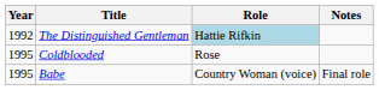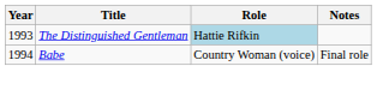The Distinguished Gentleman | Year: 1992 -> 1993
- row: 1995 | Coldblooded | Rose
Babe | Year: 1995 -> 1994
